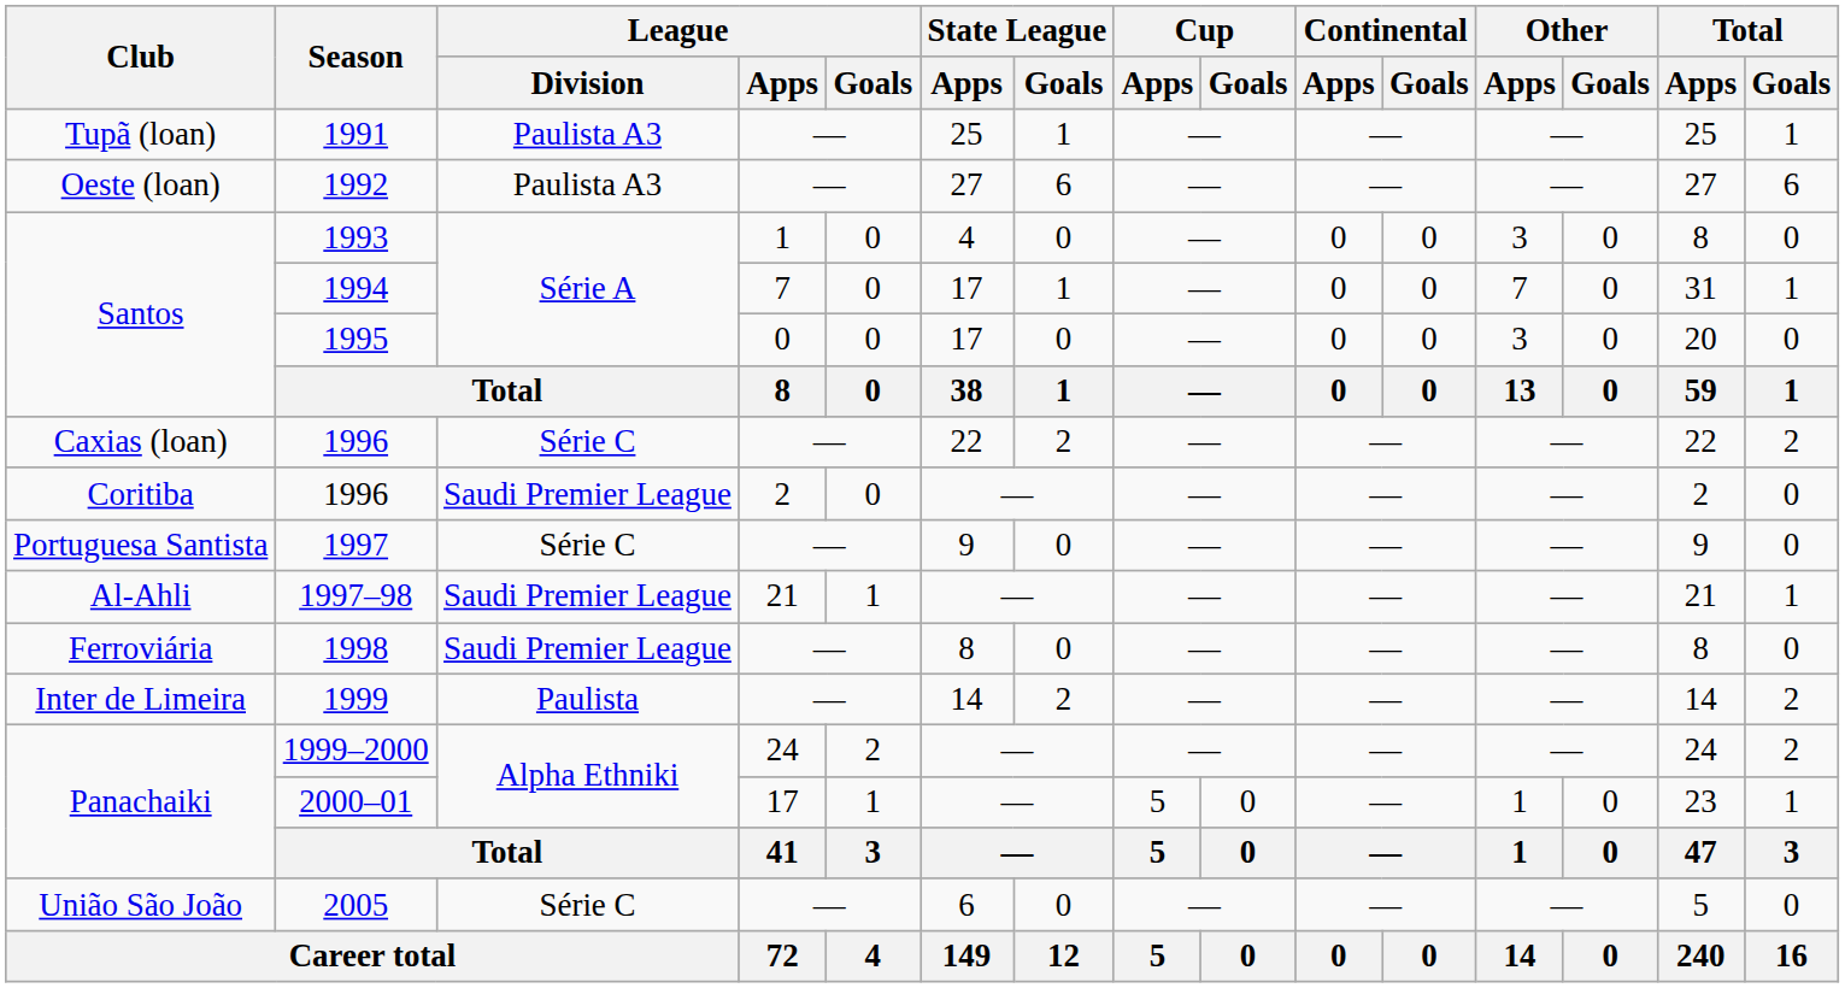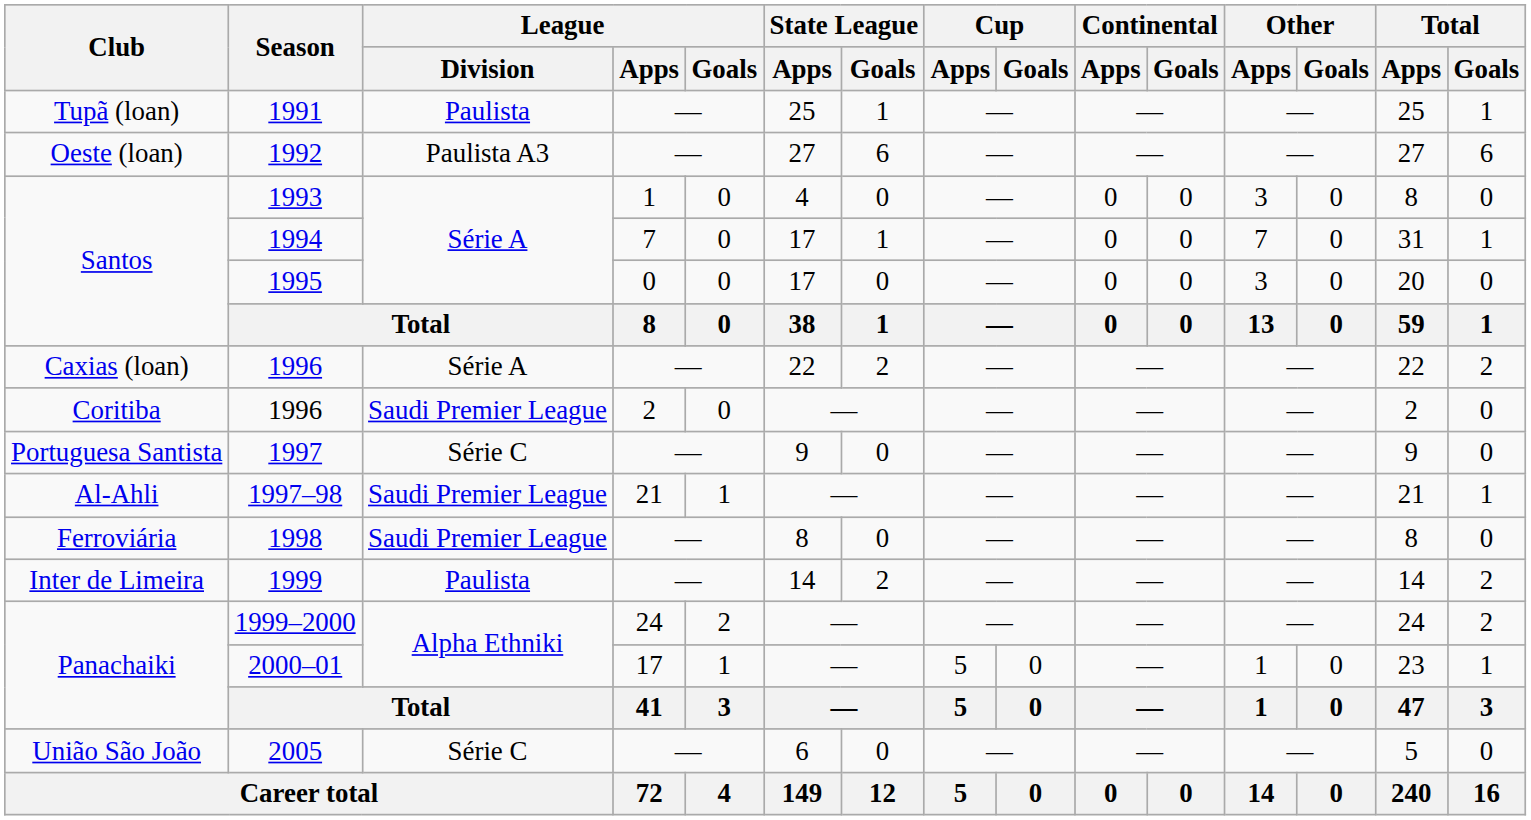1991 | League / Division: Paulista A3 -> Paulista
Caxias (loan) / 1996 | League / Division: Série C -> Série A
